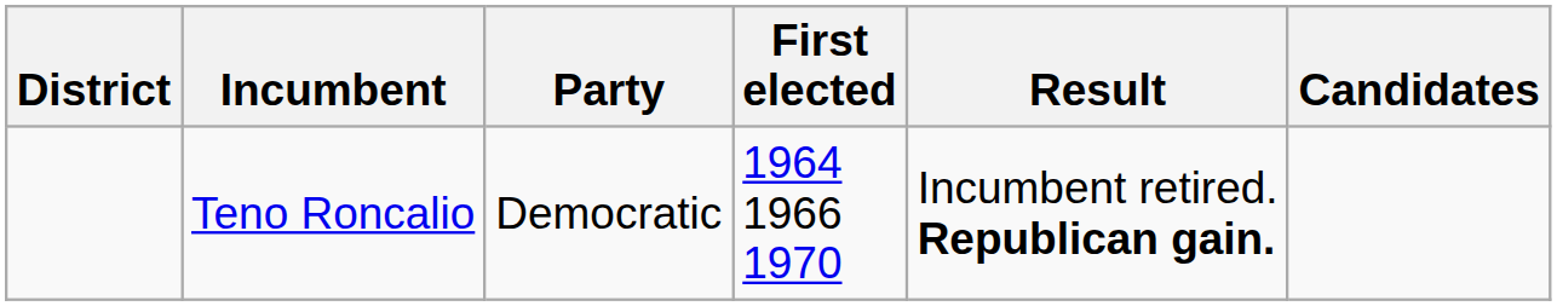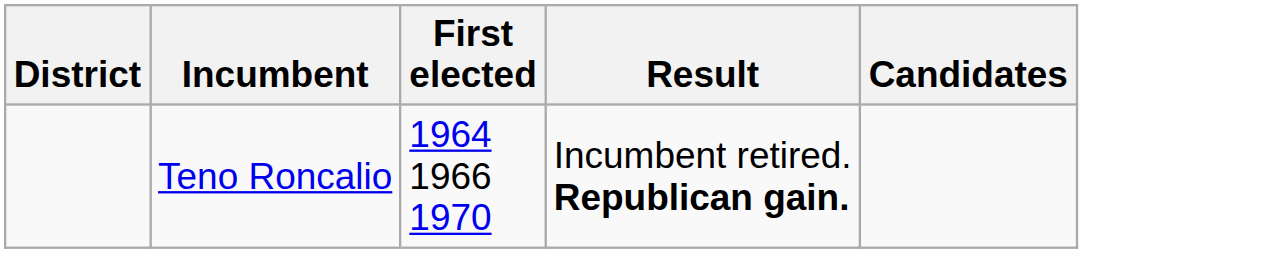- column: Party | Democratic
